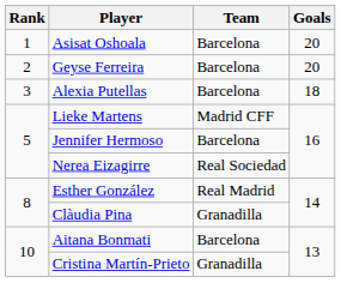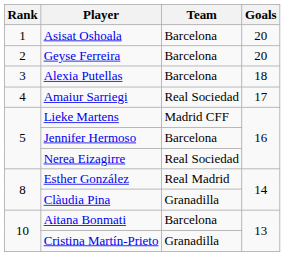+ row: 4 | Amaiur Sarriegi | Real Sociedad | 17
